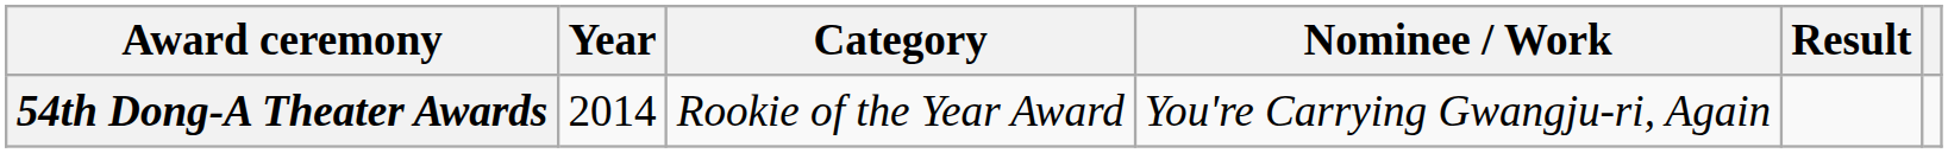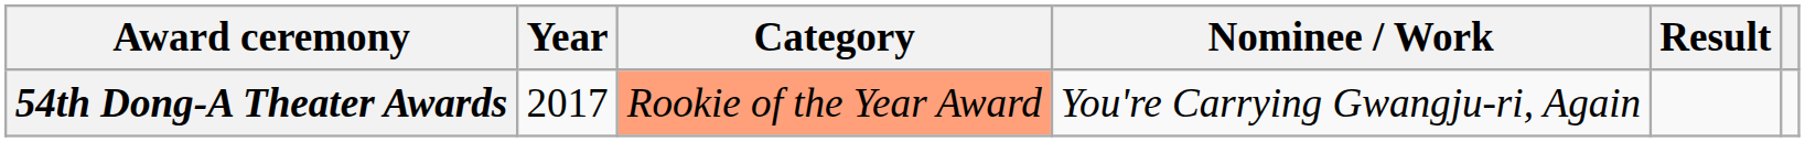54th Dong-A Theater Awards | Year: 2014 -> 2017
54th Dong-A Theater Awards | Category: no background -> lightsalmon background
